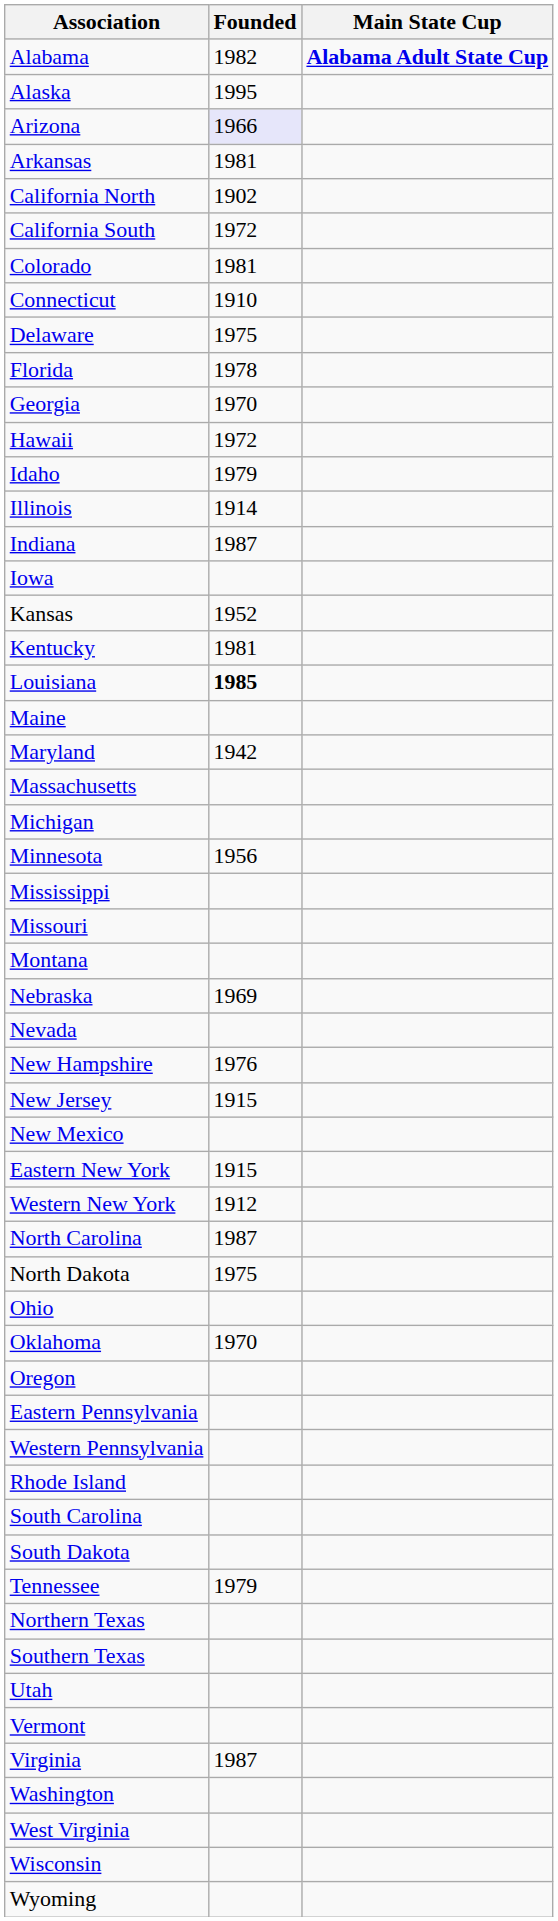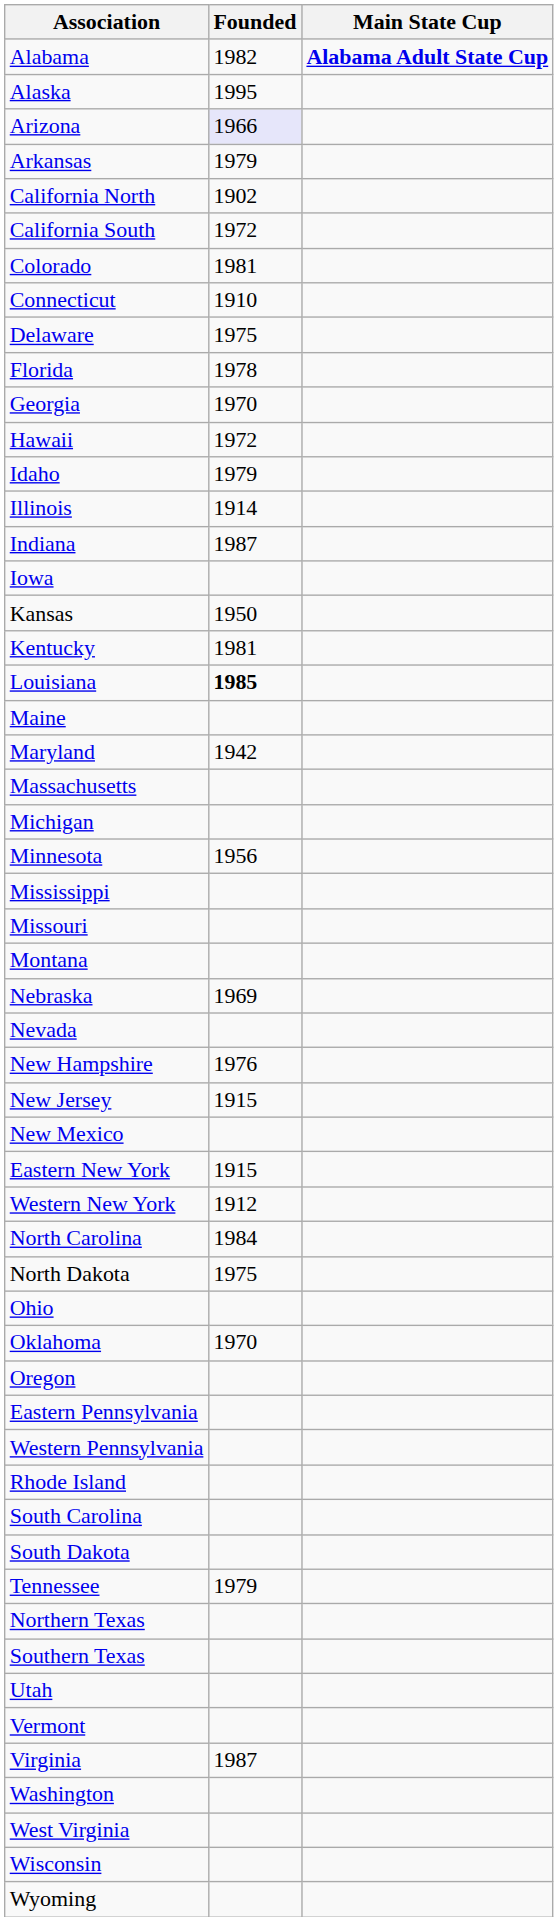Arkansas | Founded: 1981 -> 1979
Kansas | Founded: 1952 -> 1950
North Carolina | Founded: 1987 -> 1984
